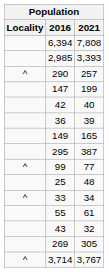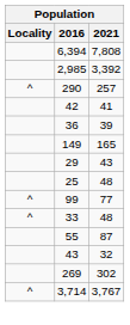2,985 | 2021: 3,393 -> 3,392
- row: 147 | 199
42 | 2021: 40 -> 41
- row: 295 | 387
+ row: 29 | 43
rows swapped: 25 <-> 99
33 | 2021: 34 -> 48
55 | 2021: 61 -> 87
269 | 2021: 305 -> 302
